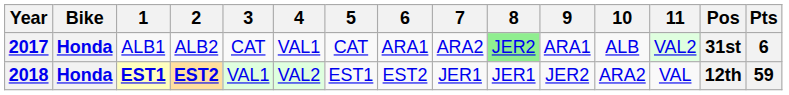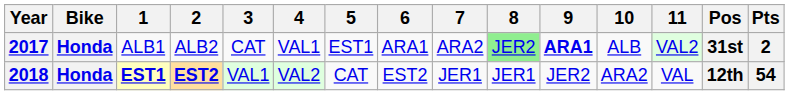2017 | 5: CAT -> EST1
2017 | 9: normal -> bold
2017 | Pts: 6 -> 2
2018 | 5: EST1 -> CAT
2018 | Pts: 59 -> 54
